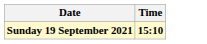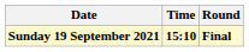+ column: Round | Final
